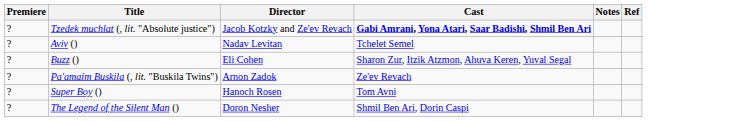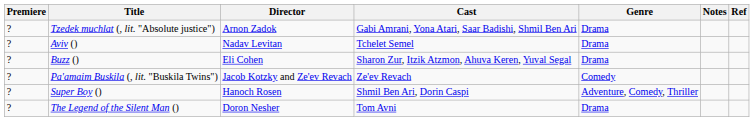+ column: Genre | Drama | Drama | Drama | Comedy | Adventure, Comedy, Thriller | Drama
Tzedek muchlat (, lit. "Absolute justice") | Director: Jacob Kotzky and Ze'ev Revach -> Arnon Zadok
Tzedek muchlat (, lit. "Absolute justice") | Cast: bold -> normal
Pa'amaim Buskila (, lit. "Buskila Twins") | Director: Arnon Zadok -> Jacob Kotzky and Ze'ev Revach
Super Boy () | Cast: Tom Avni -> Shmil Ben Ari, Dorin Caspi
The Legend of the Silent Man () | Cast: Shmil Ben Ari, Dorin Caspi -> Tom Avni
